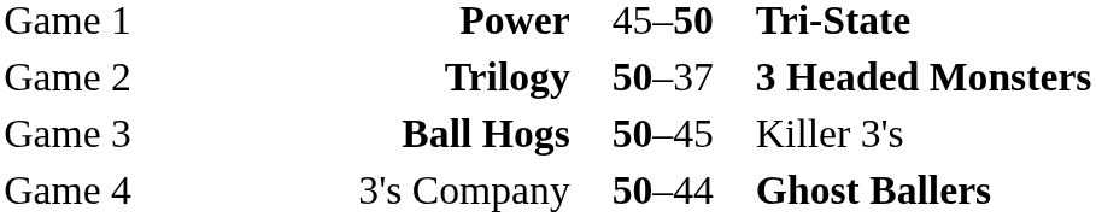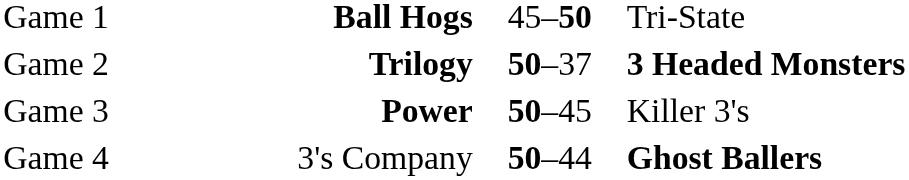Game 1 | column 2: Power -> Ball Hogs
Game 1 | column 4: bold -> normal
Game 3 | column 2: Ball Hogs -> Power
